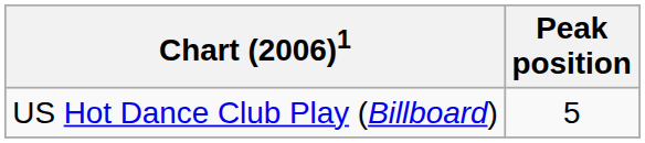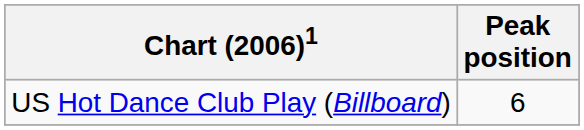US Hot Dance Club Play (Billboard) | Peak position: 5 -> 6
